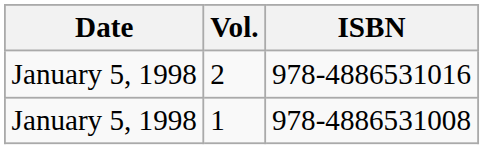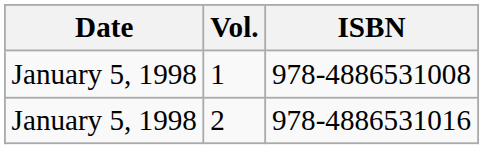rows swapped: 1 <-> 2
